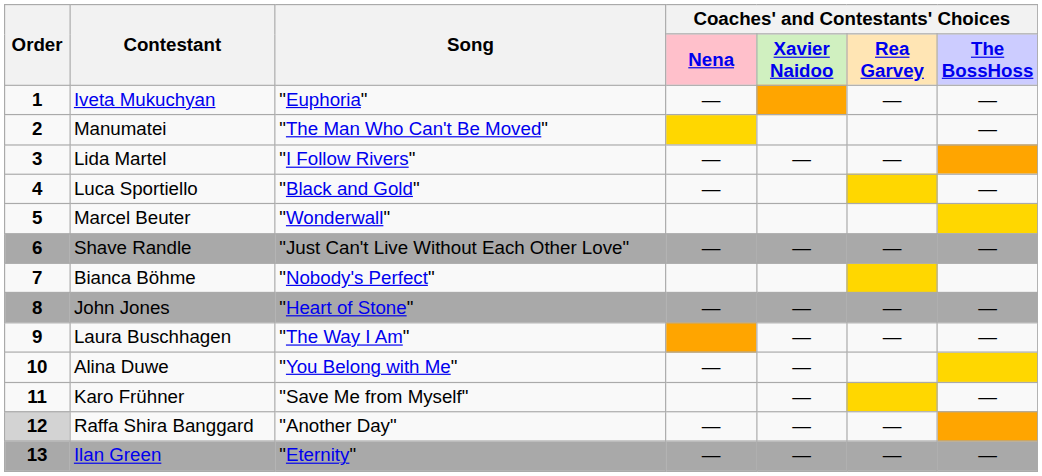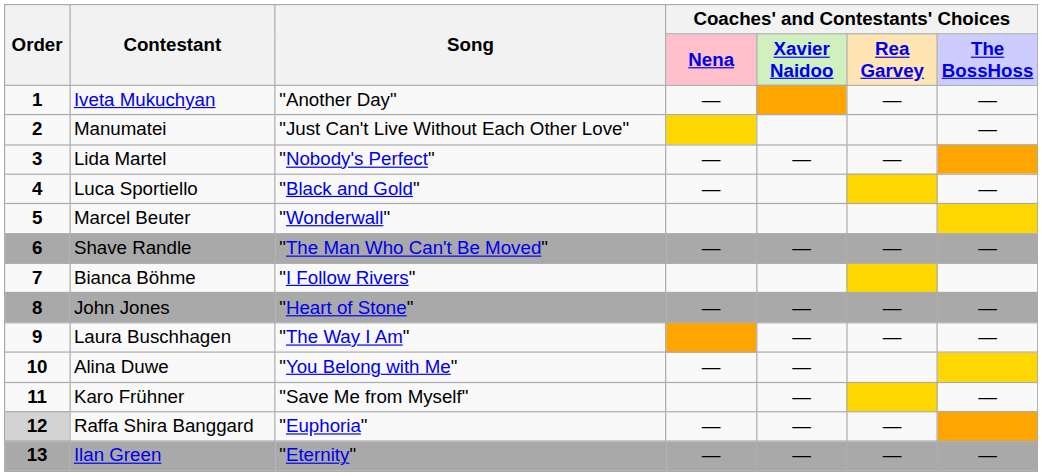Iveta Mukuchyan | Song: "Euphoria" -> "Another Day"
Manumatei | Song: "The Man Who Can't Be Moved" -> "Just Can't Live Without Each Other Love"
Lida Martel | Song: "I Follow Rivers" -> "Nobody's Perfect"
Shave Randle | Song: "Just Can't Live Without Each Other Love" -> "The Man Who Can't Be Moved"
Bianca Böhme | Song: "Nobody's Perfect" -> "I Follow Rivers"
Raffa Shira Banggard | Song: "Another Day" -> "Euphoria"
